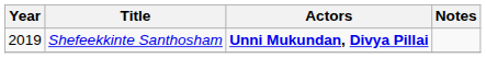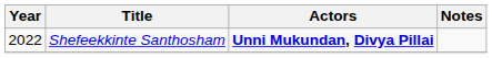Shefeekkinte Santhosham | Year: 2019 -> 2022
